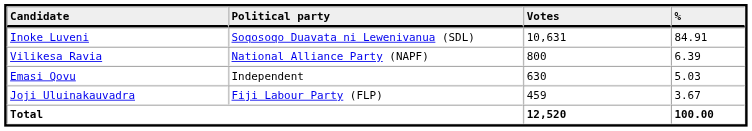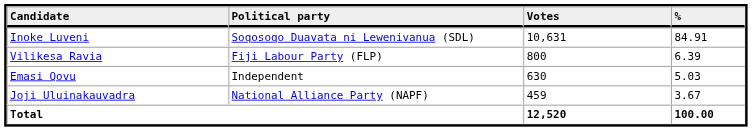Vilikesa Ravia | Political party: National Alliance Party (NAPF) -> Fiji Labour Party (FLP)
Joji Uluinakauvadra | Political party: Fiji Labour Party (FLP) -> National Alliance Party (NAPF)
